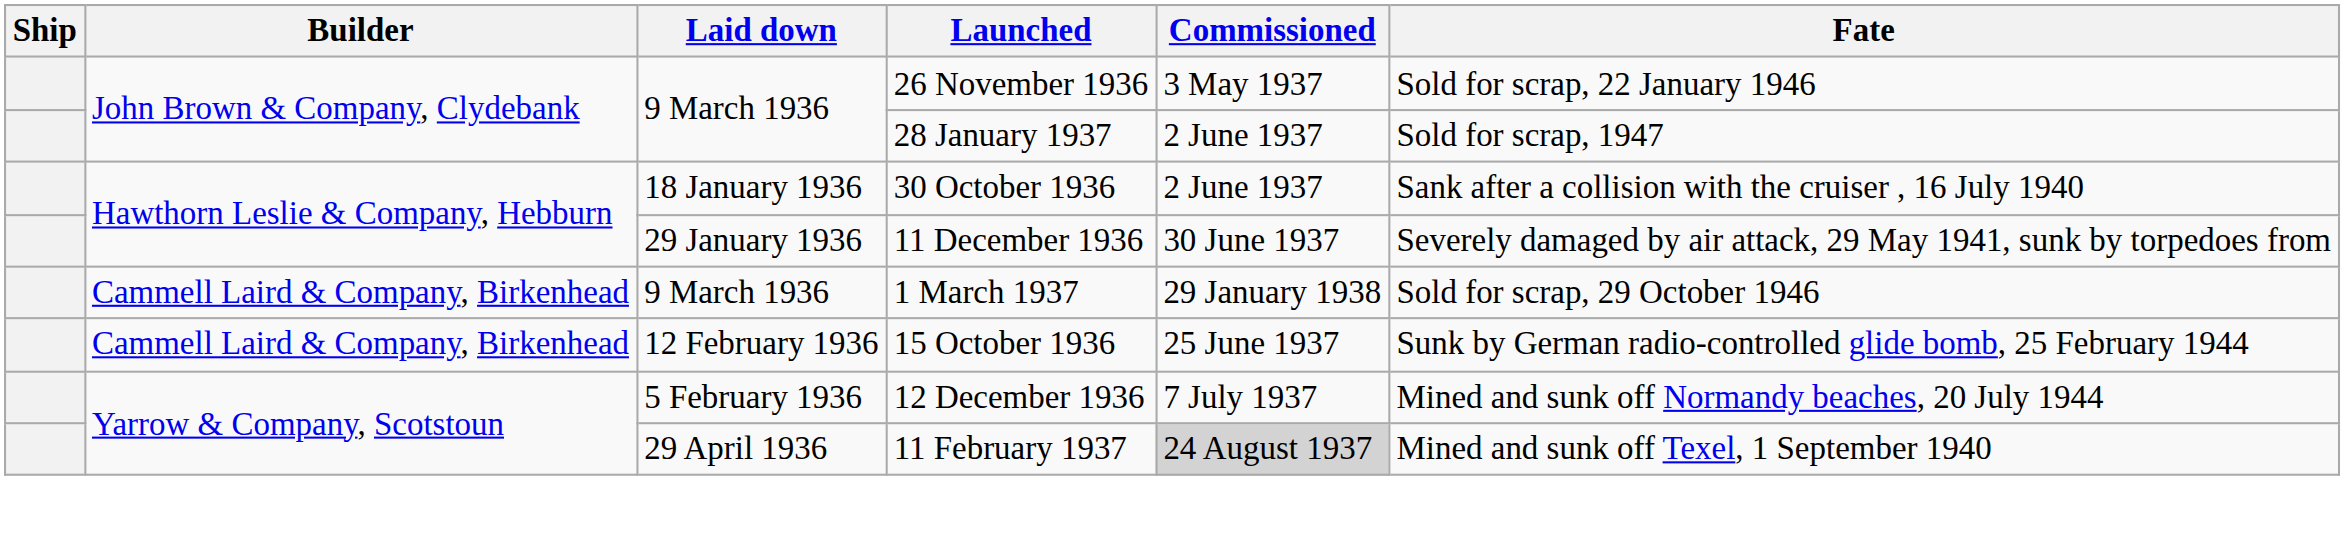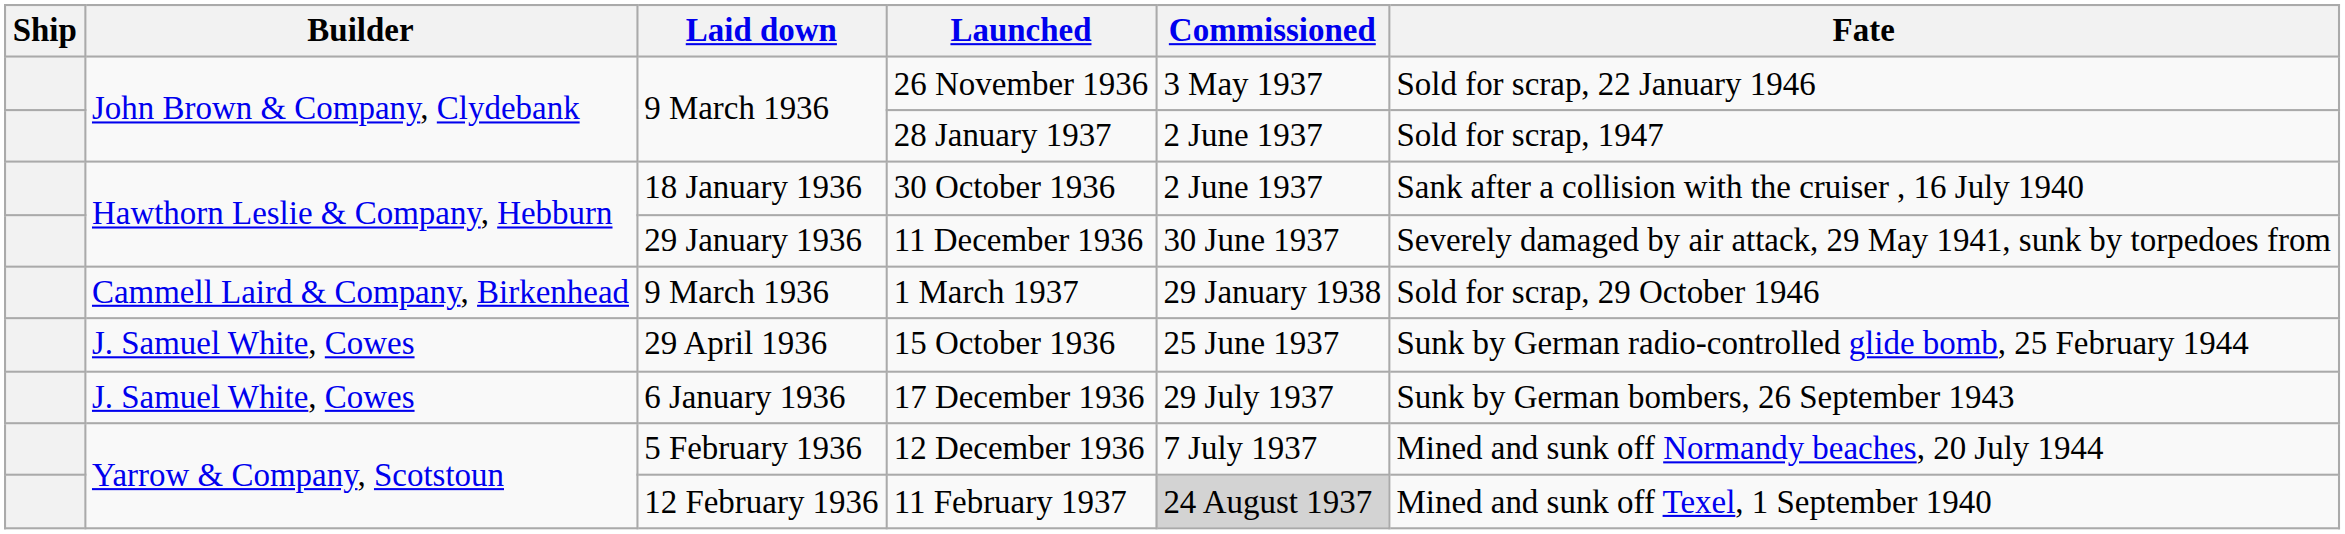15 October 1936 | Builder: Cammell Laird & Company, Birkenhead -> J. Samuel White, Cowes
15 October 1936 | Laid down: 12 February 1936 -> 29 April 1936
+ row: J. Samuel White, Cowes | 6 January 1936 | 17 December 1936 | 29 July 1937 | Sunk by German bombers, 26 September 1943
11 February 1937 | Laid down: 29 April 1936 -> 12 February 1936
